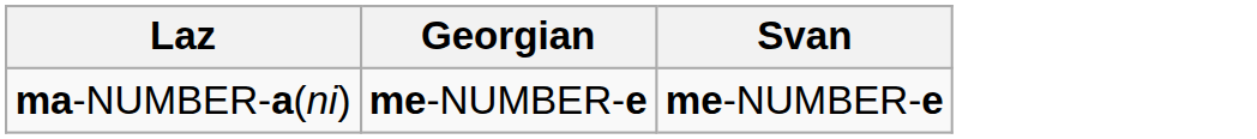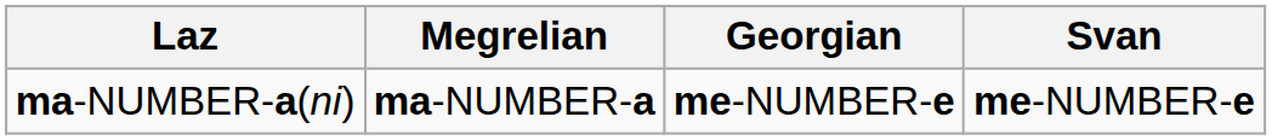+ column: Megrelian | ma-NUMBER-a
